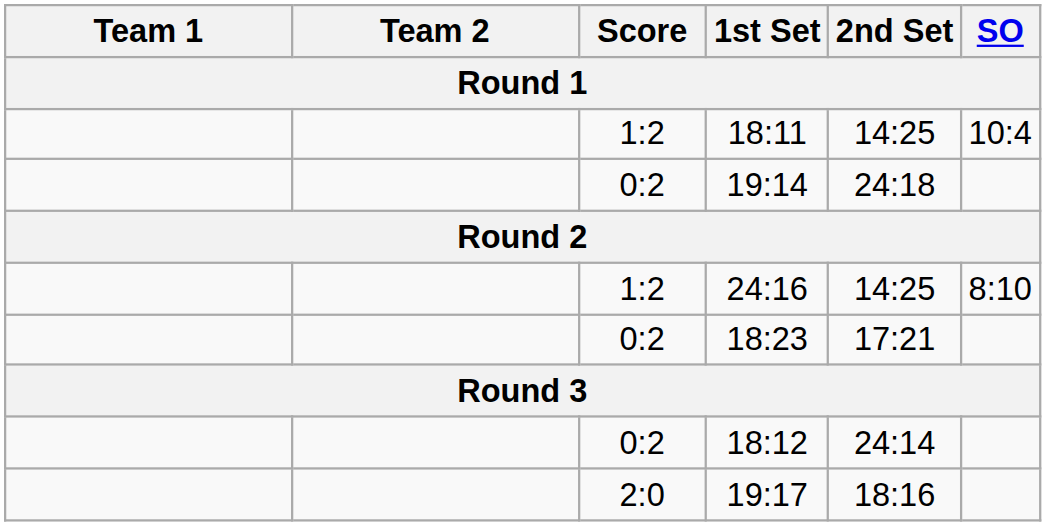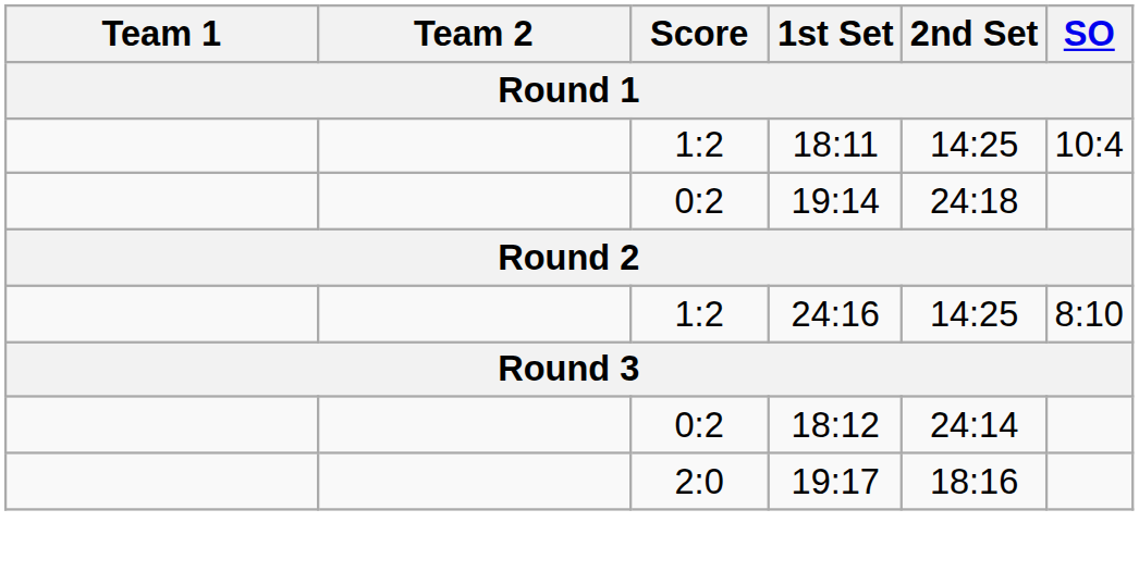- row: 0:2 | 18:23 | 17:21
